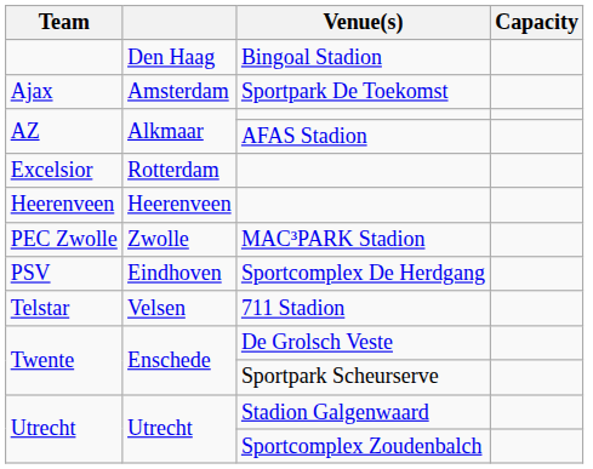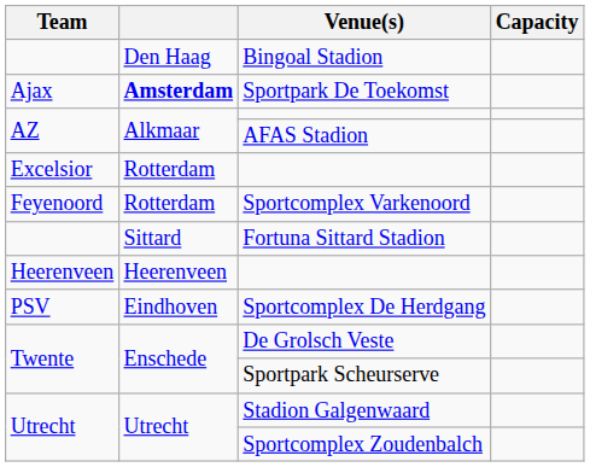Sportpark De Toekomst | column 2: normal -> bold
+ row: Feyenoord | Rotterdam | Sportcomplex Varkenoord
+ row: Sittard | Fortuna Sittard Stadion
- row: PEC Zwolle | Zwolle | MAC³PARK Stadion
- row: Telstar | Velsen | 711 Stadion
